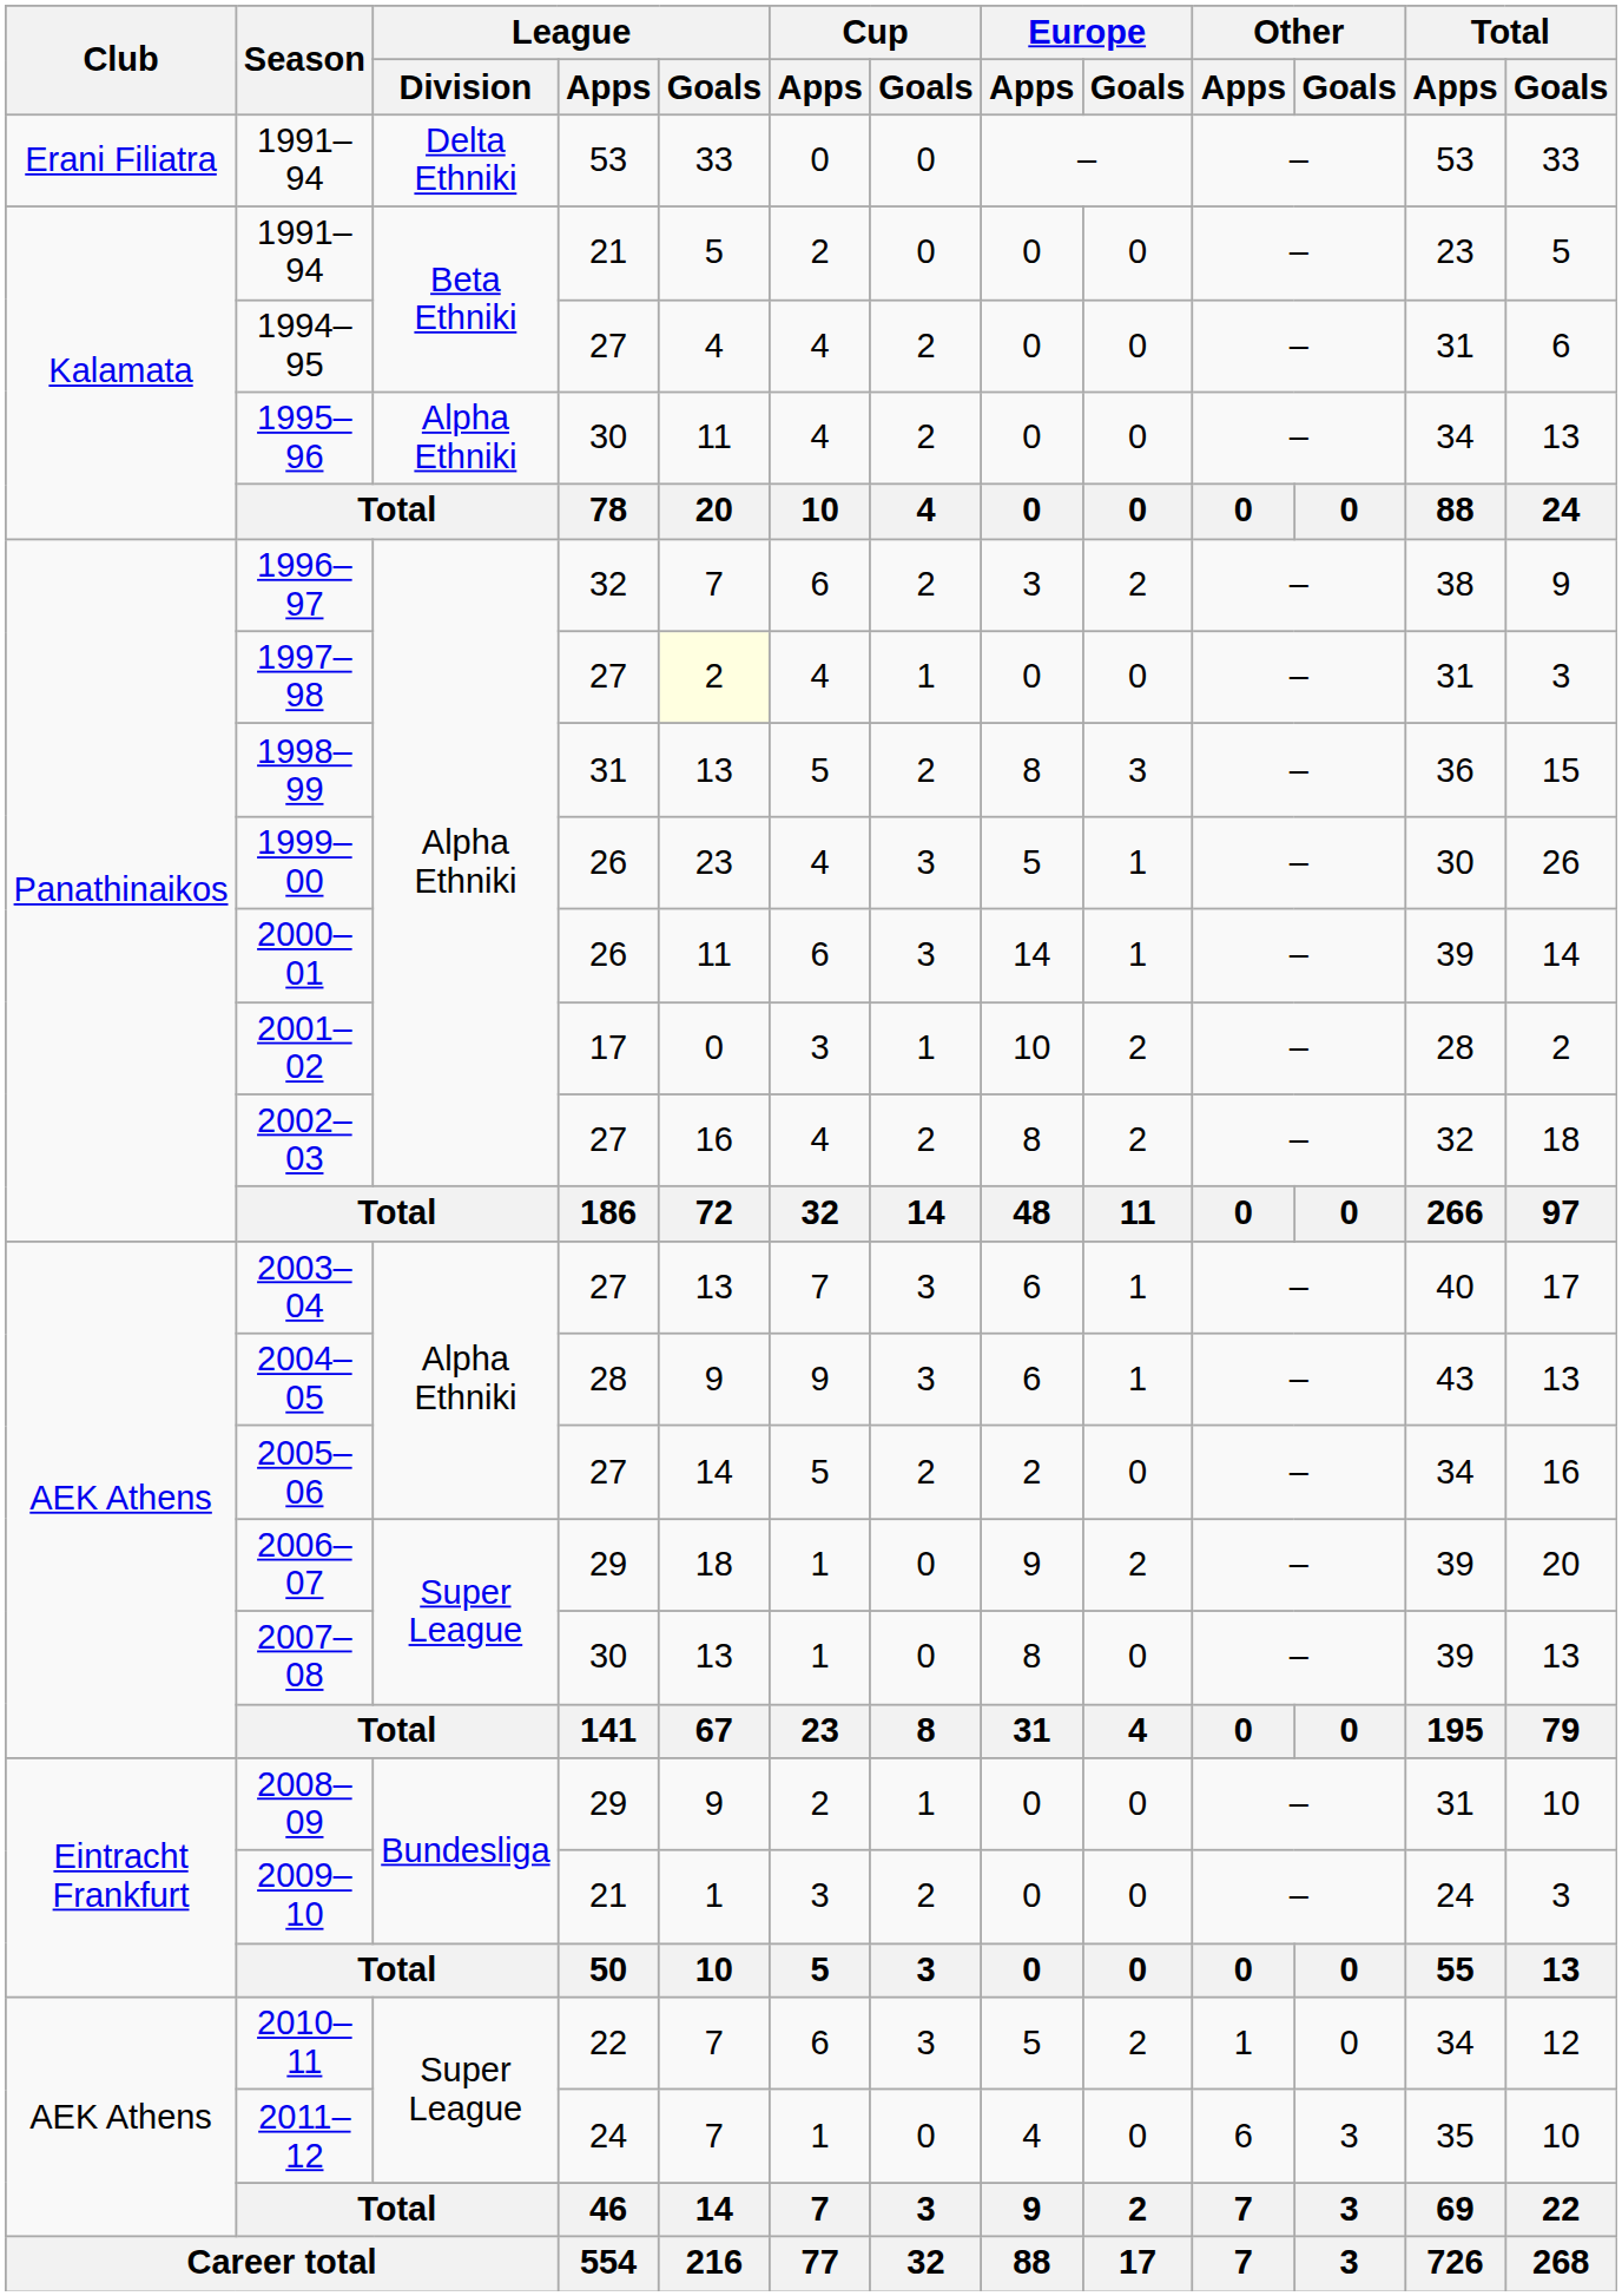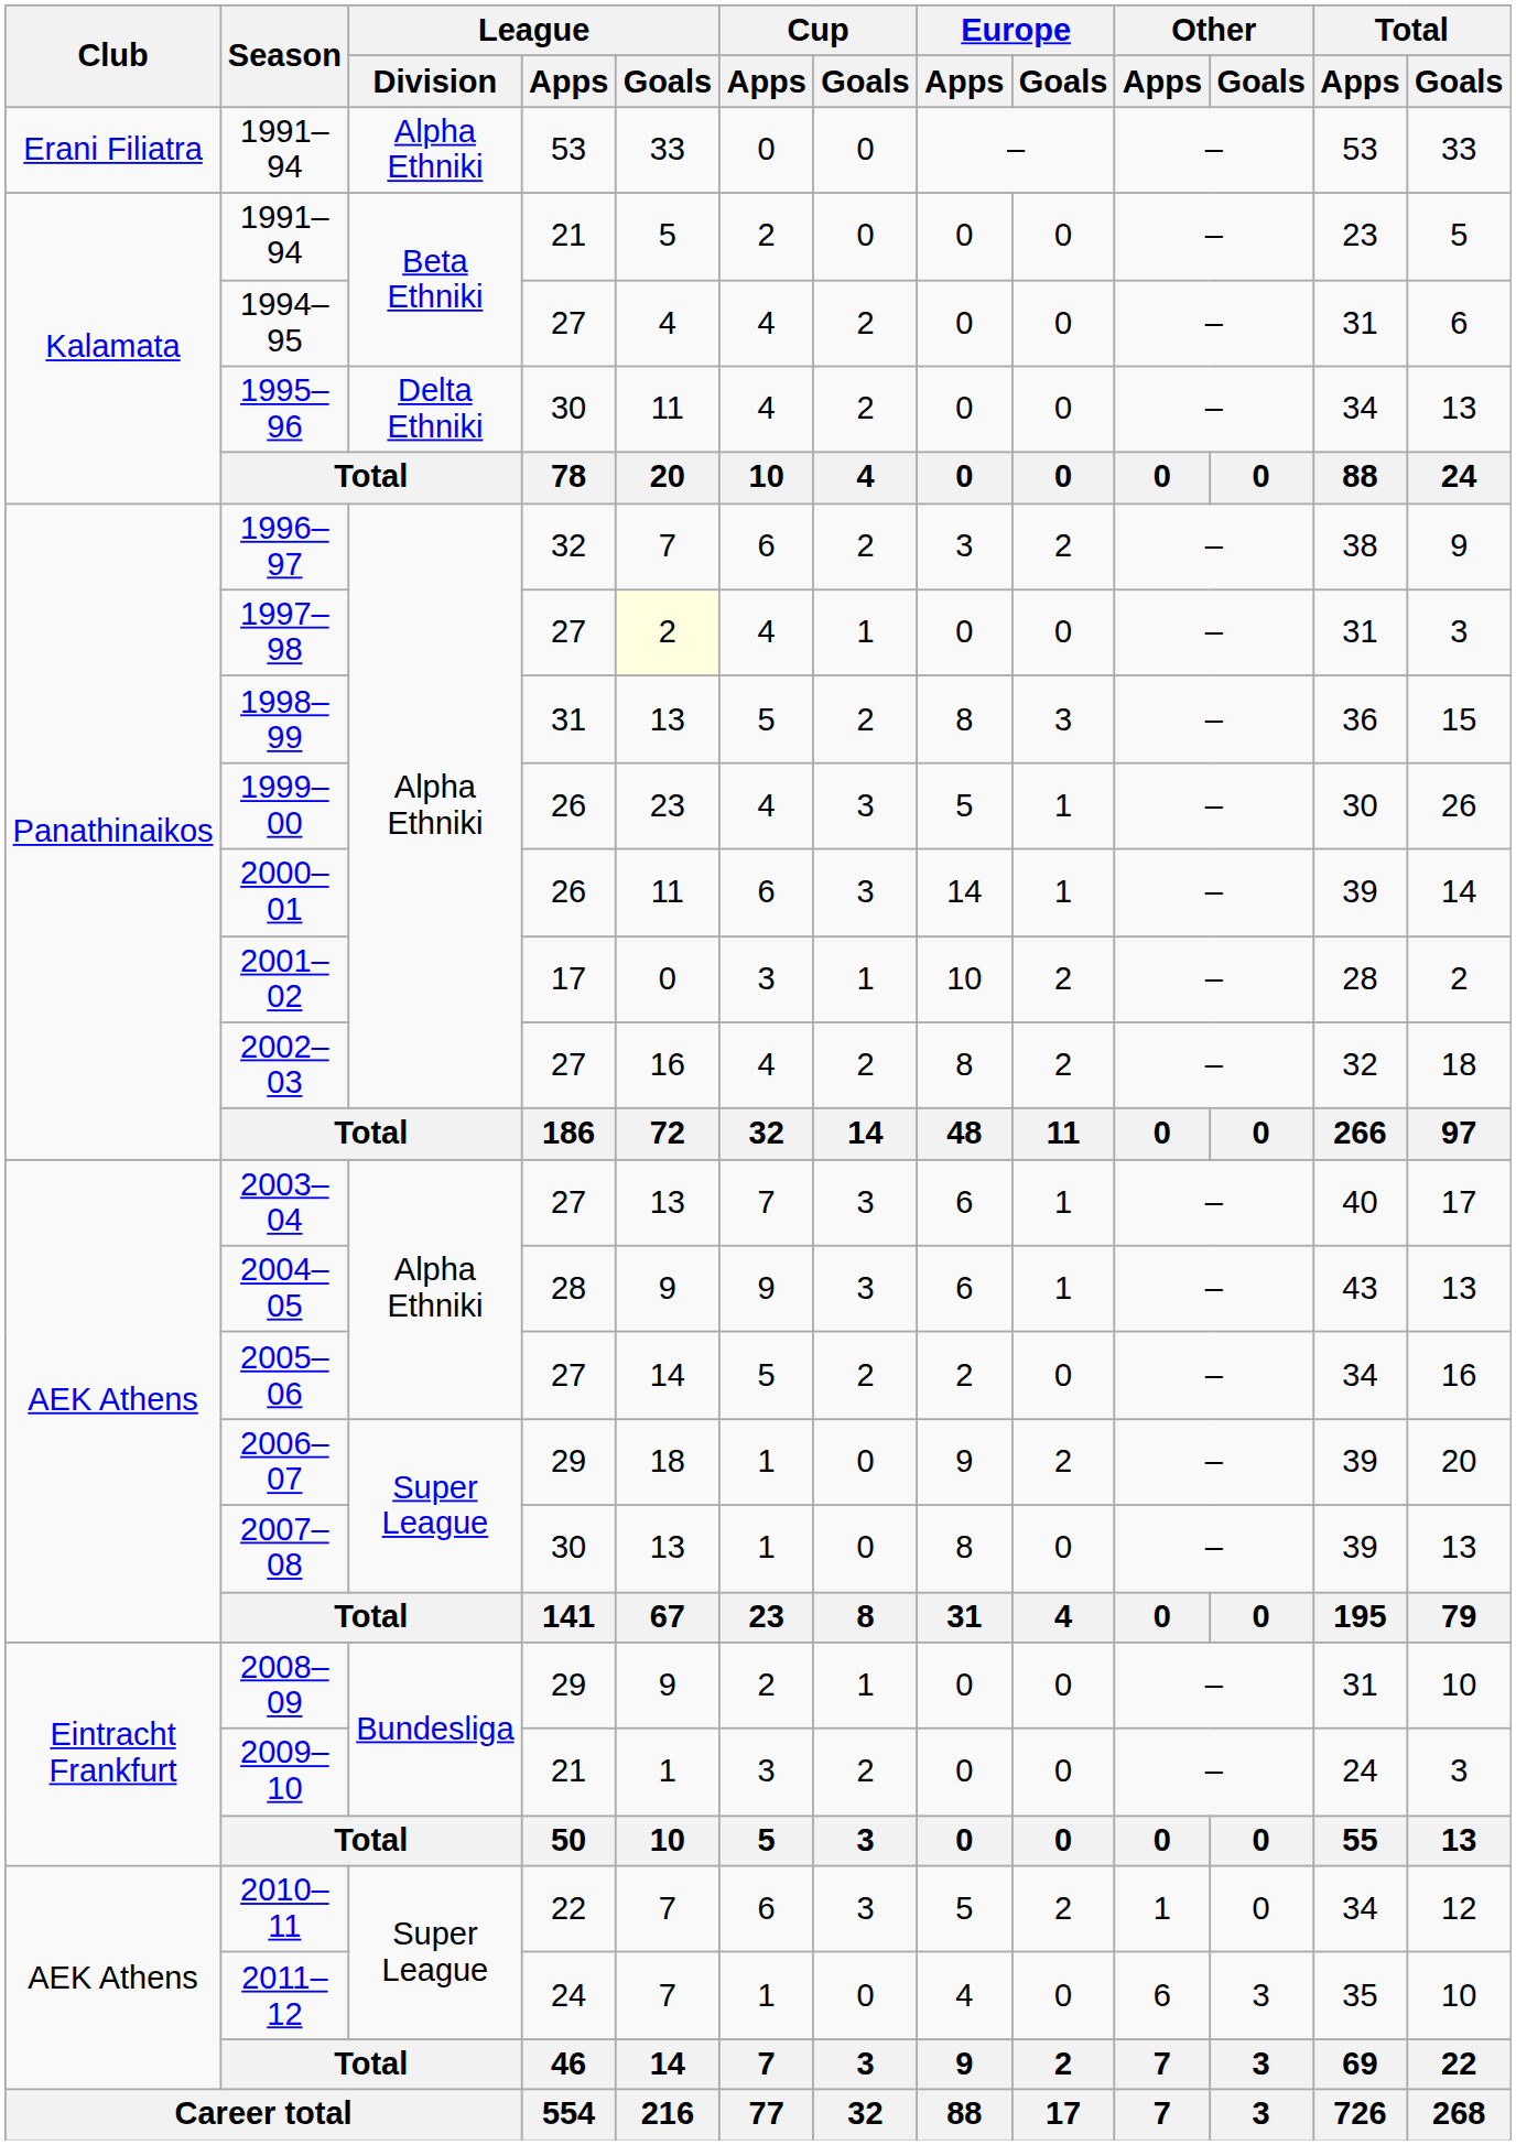1991–94 / 53 | League / Division: Delta Ethniki -> Alpha Ethniki
1995–96 | League / Division: Alpha Ethniki -> Delta Ethniki
